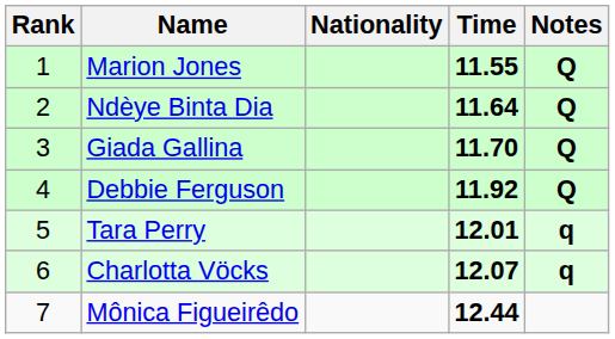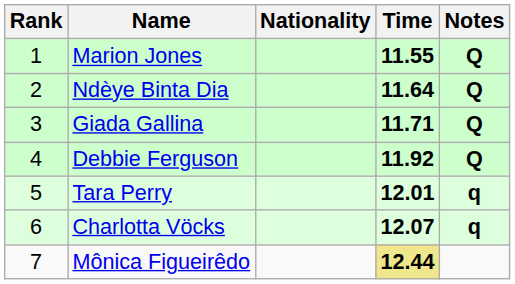Giada Gallina | Time: 11.70 -> 11.71
Mônica Figueirêdo | Time: no background -> khaki background
